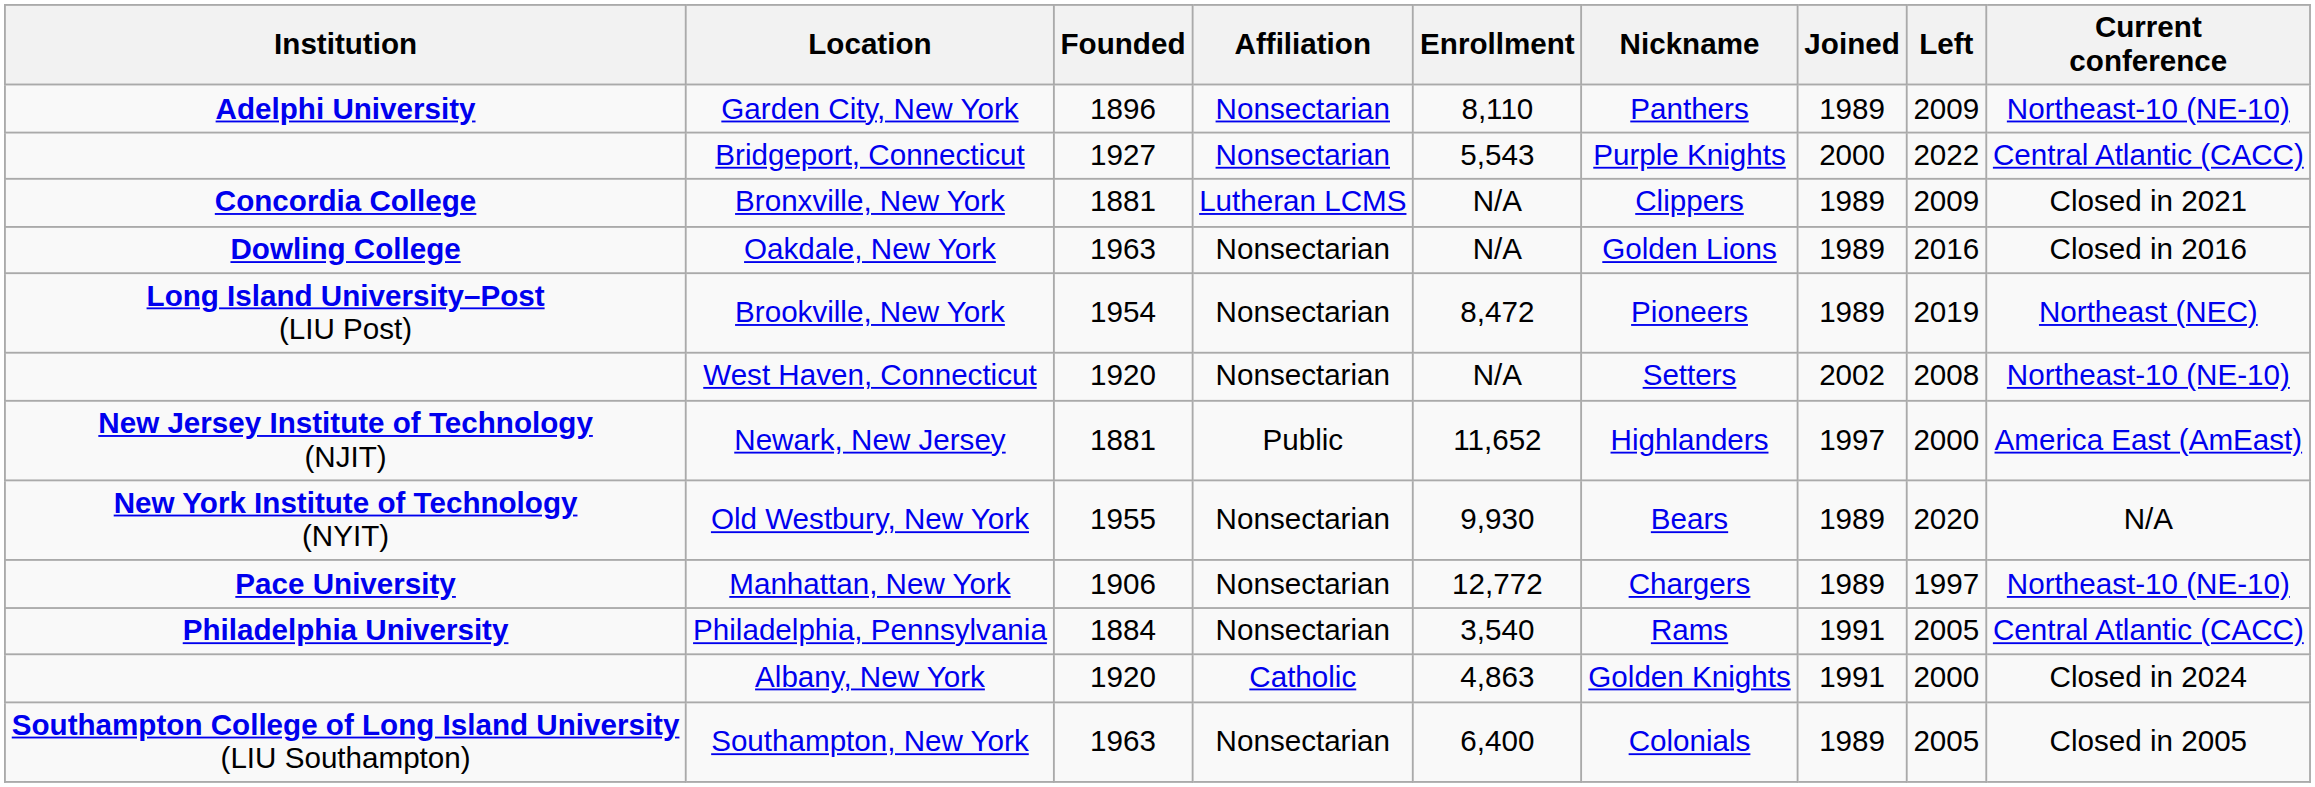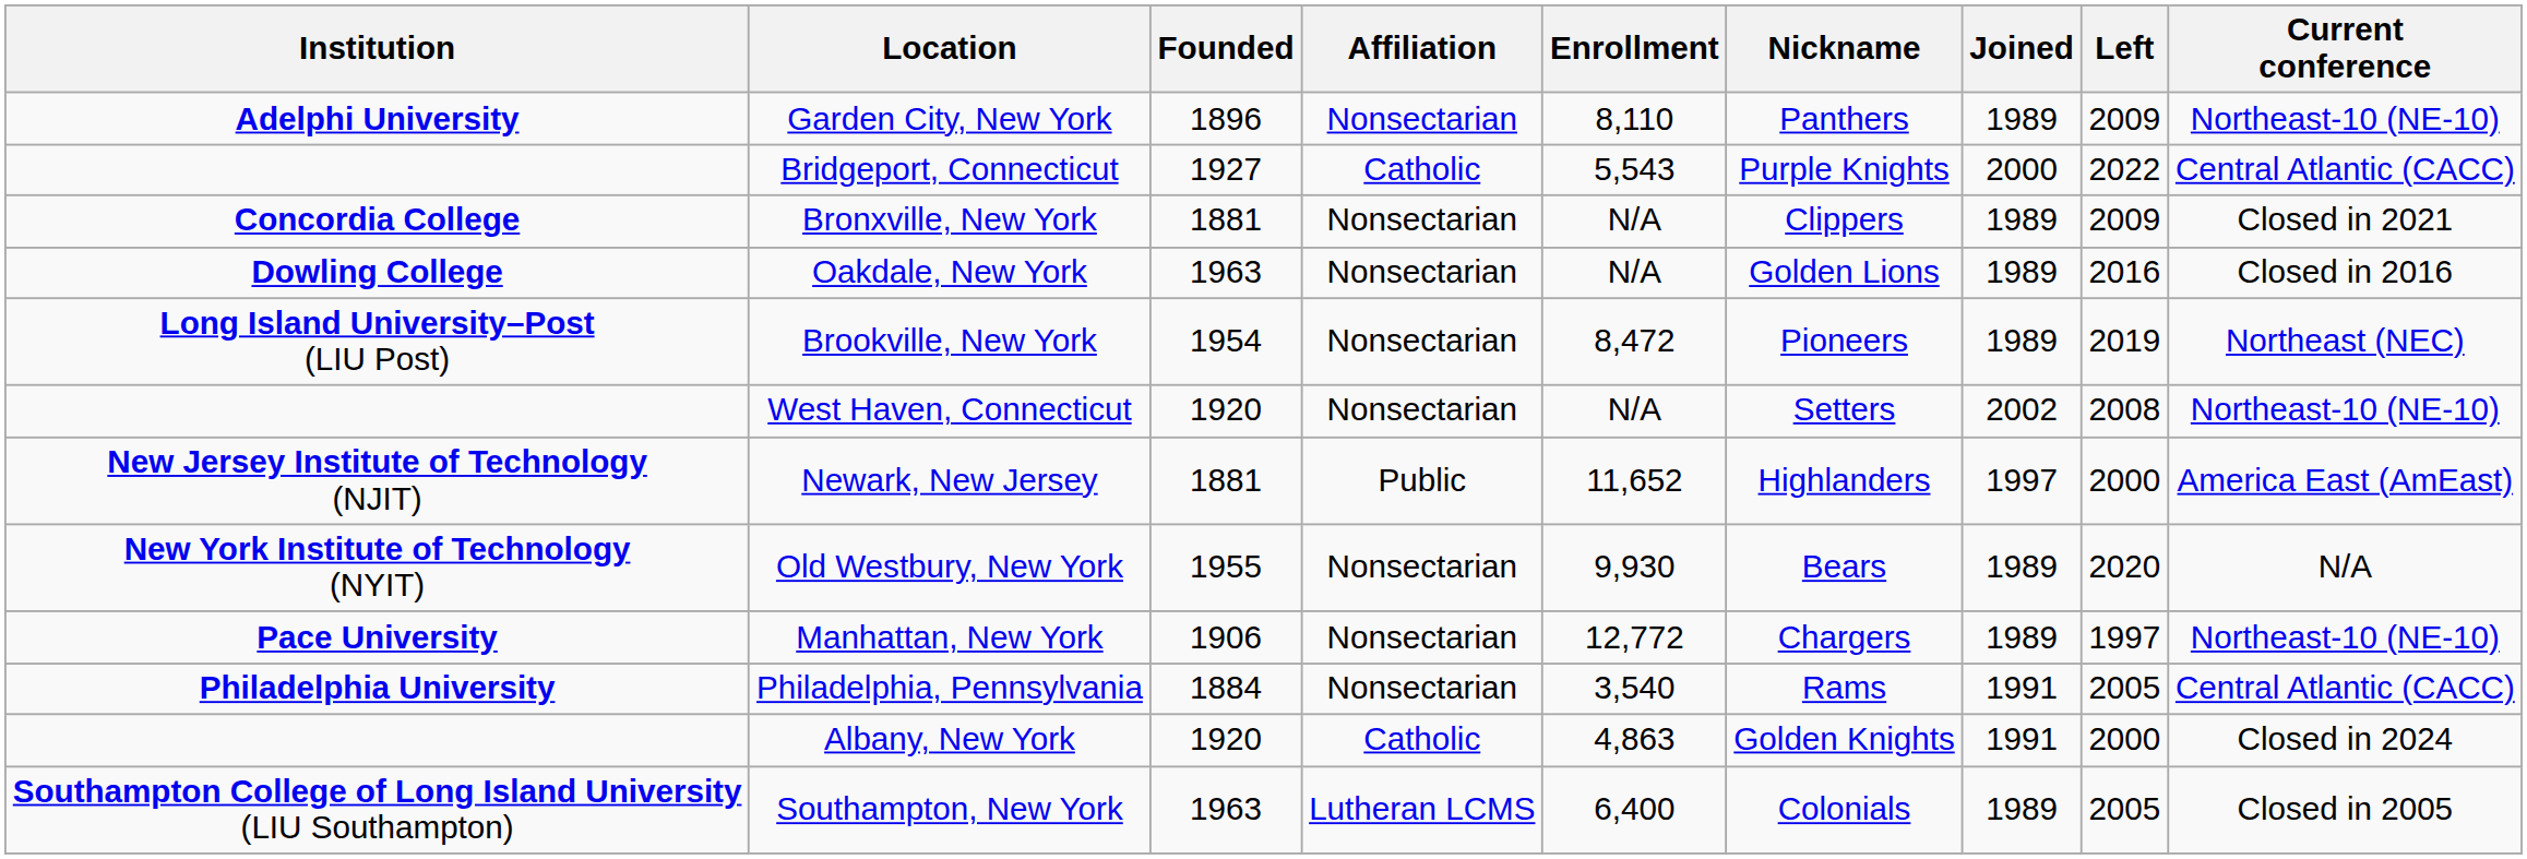Bridgeport, Connecticut | Affiliation: Nonsectarian -> Catholic
Bronxville, New York | Affiliation: Lutheran LCMS -> Nonsectarian
Southampton, New York | Affiliation: Nonsectarian -> Lutheran LCMS
